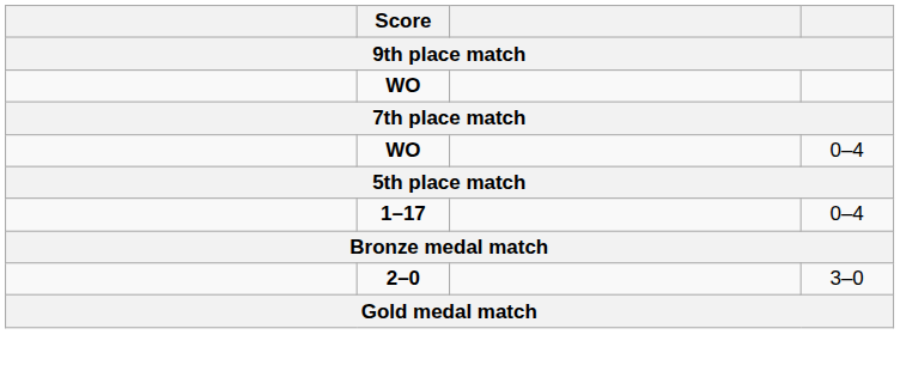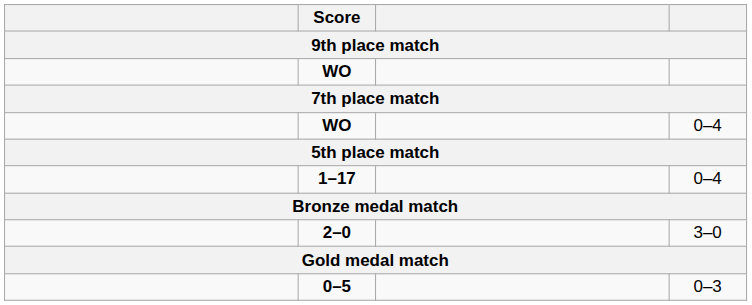+ row: 0–5 | 0–3
